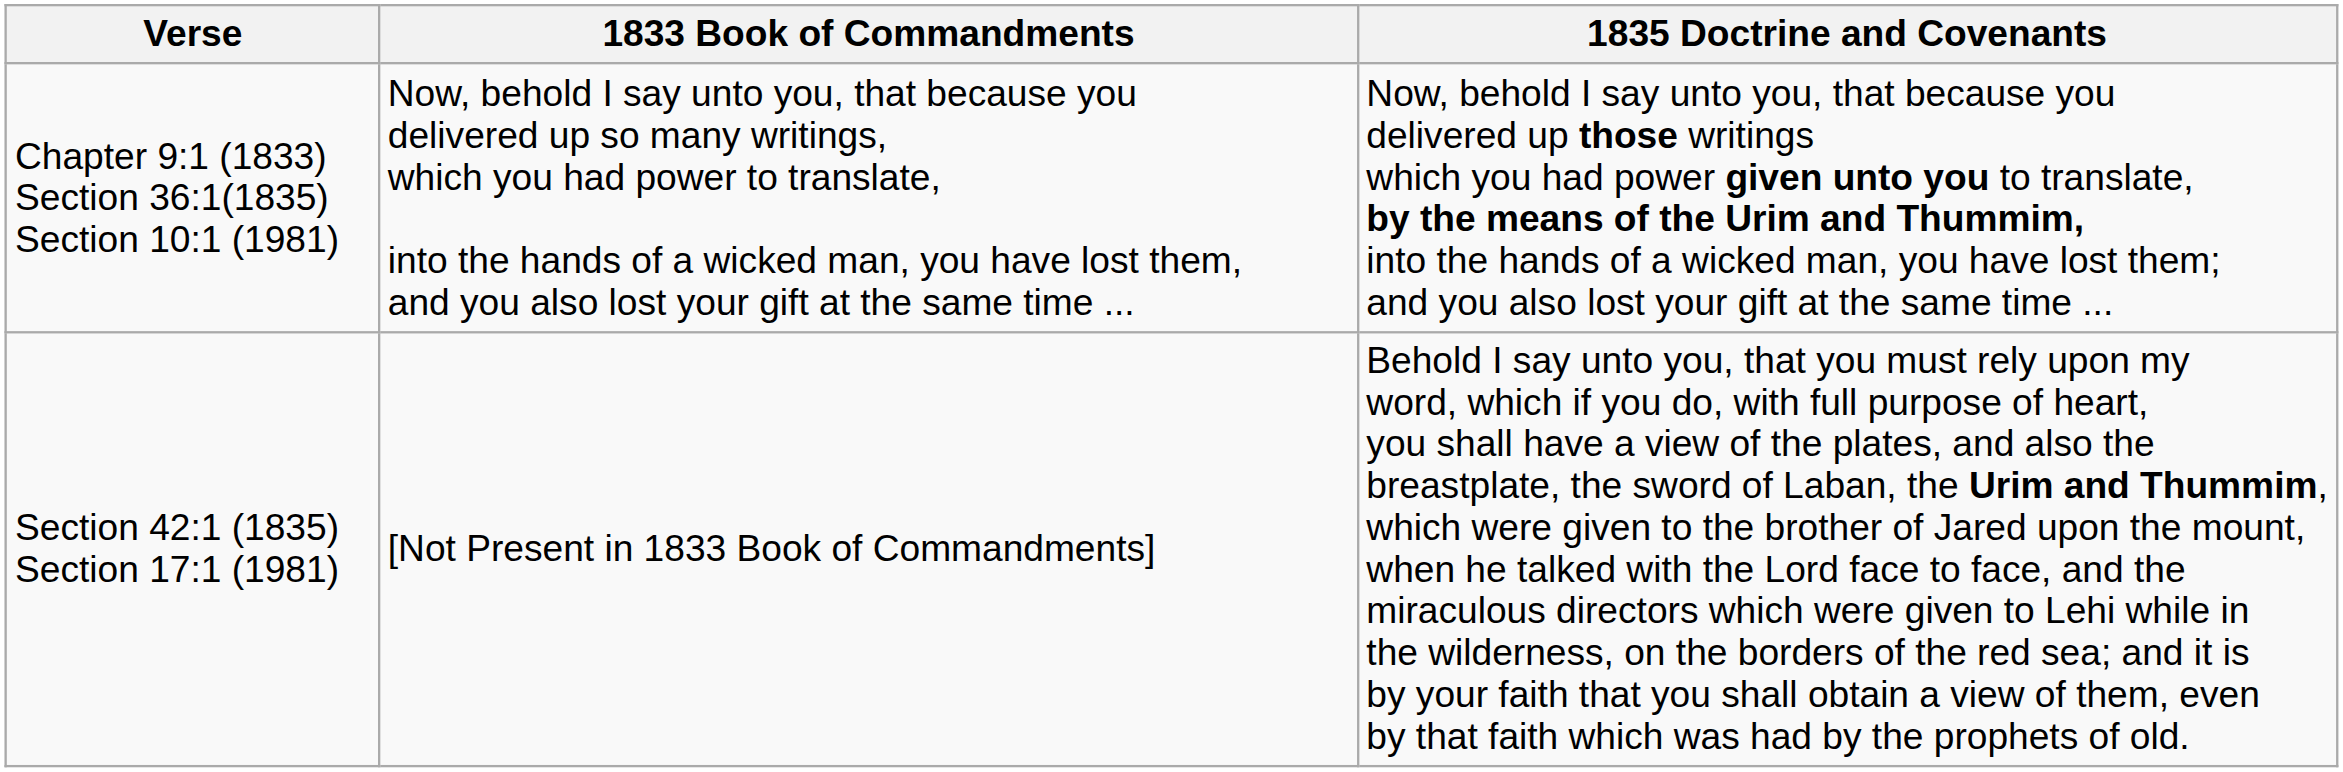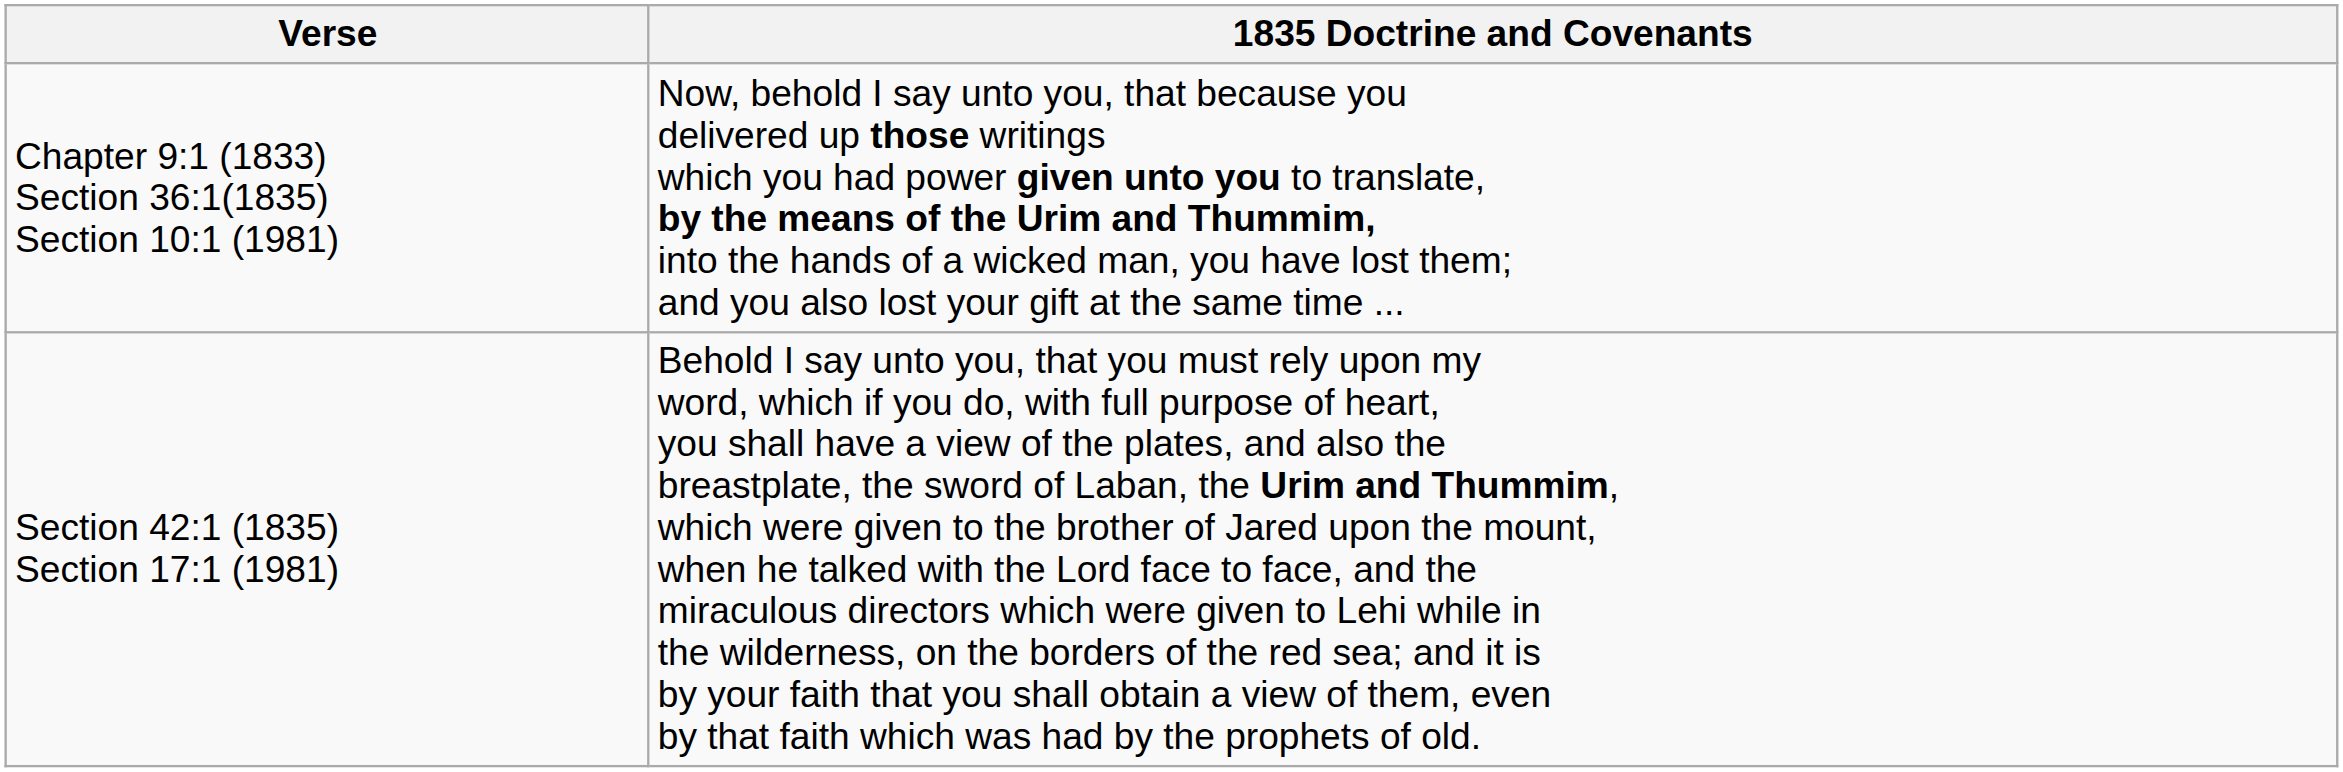- column: 1833 Book of Commandments | Now, behold I say unto you, that because you delivered up so many writings, which you had power to translate, into the hands of a wicked man, you have lost them, and you also lost your gift at the same time ... | [Not Present in 1833 Book of Commandments]
